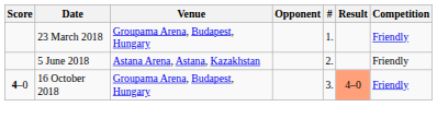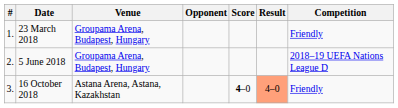columns swapped: # <-> Score
5 June 2018 | Venue: Astana Arena, Astana, Kazakhstan -> Groupama Arena, Budapest, Hungary
5 June 2018 | Competition: Friendly -> 2018–19 UEFA Nations League D
16 October 2018 | Venue: Groupama Arena, Budapest, Hungary -> Astana Arena, Astana, Kazakhstan
